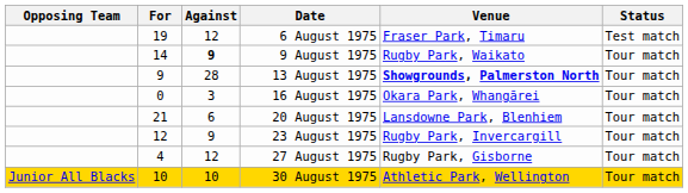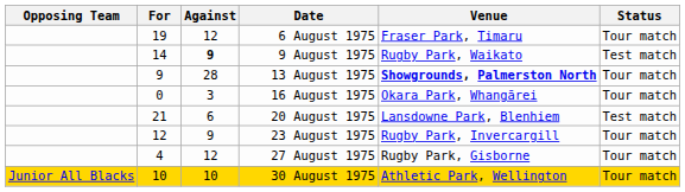6 August 1975 | Status: Test match -> Tour match
9 August 1975 | Status: Tour match -> Test match
20 August 1975 | Status: Tour match -> Test match
